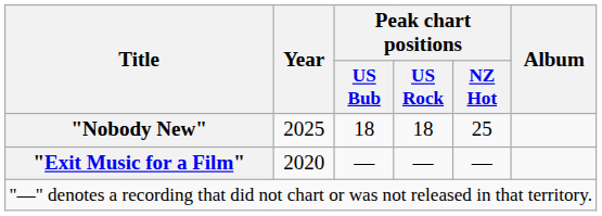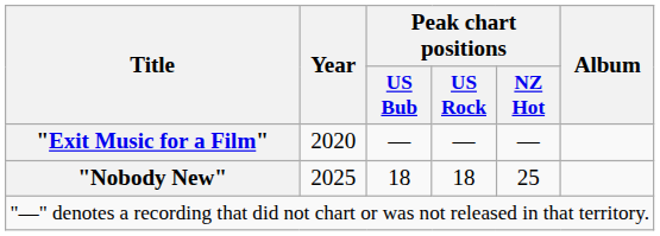rows swapped: "Exit Music for a Film" <-> "Nobody New"
